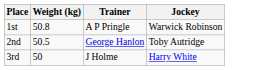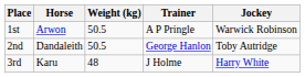+ column: Horse | Arwon | Dandaleith | Karu
1st | Weight (kg): 50.8 -> 50.5
3rd | Weight (kg): 50 -> 48
